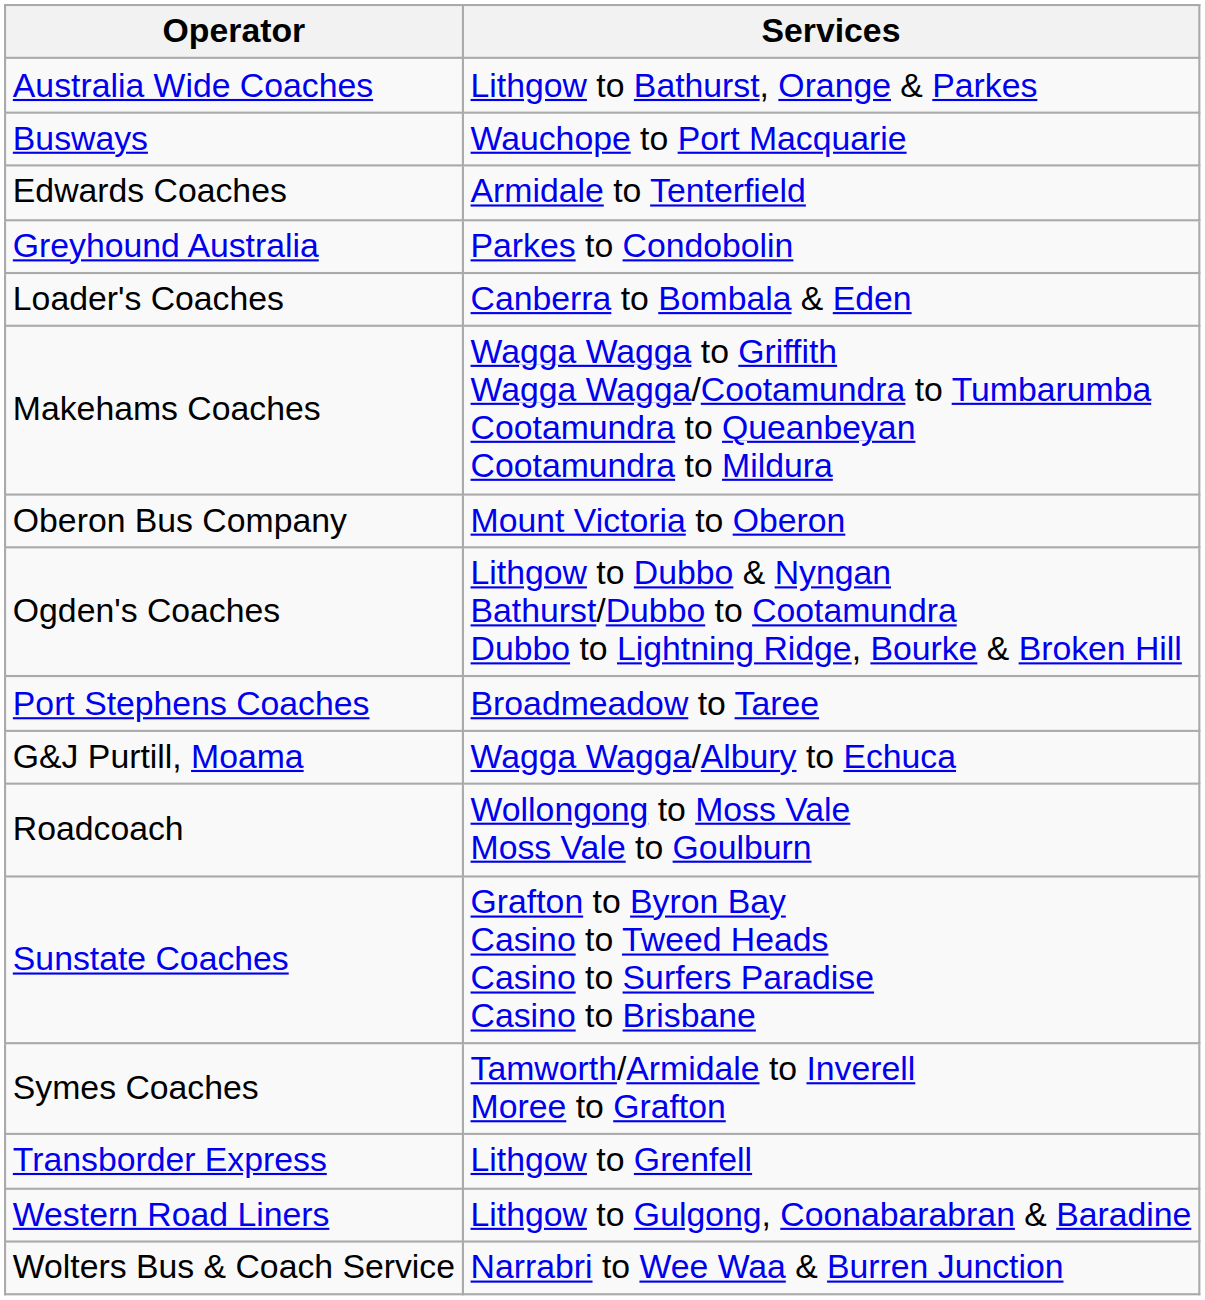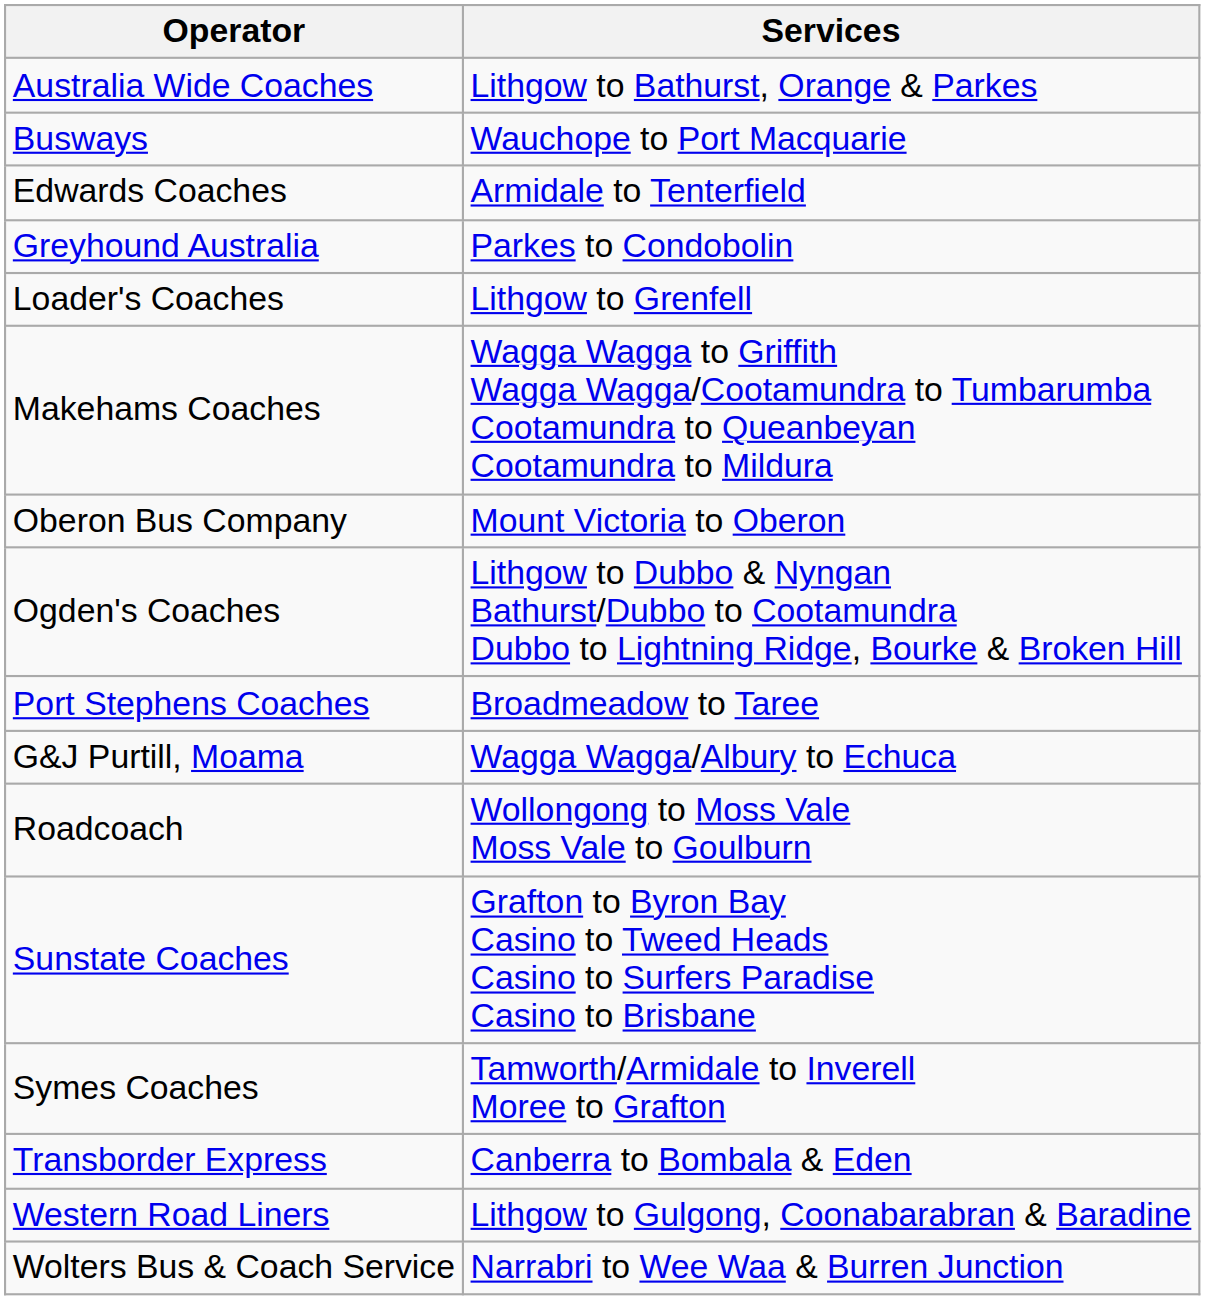Loader's Coaches | Services: Canberra to Bombala & Eden -> Lithgow to Grenfell
Transborder Express | Services: Lithgow to Grenfell -> Canberra to Bombala & Eden
